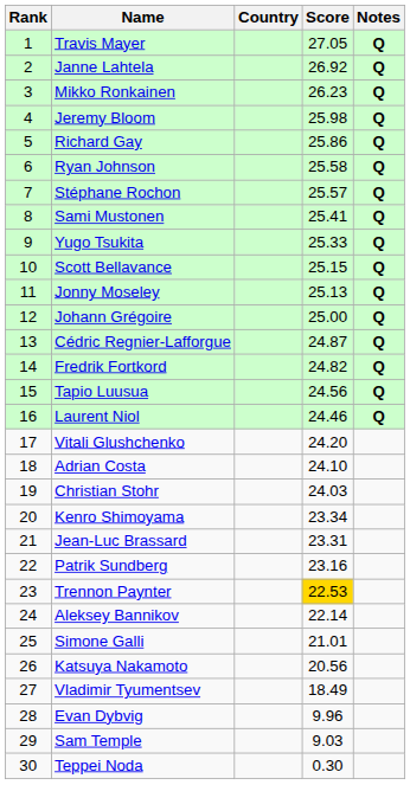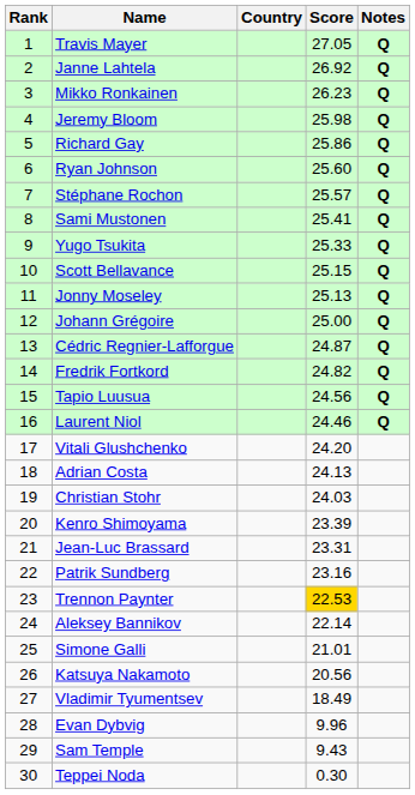Ryan Johnson | Score: 25.58 -> 25.60
Adrian Costa | Score: 24.10 -> 24.13
Kenro Shimoyama | Score: 23.34 -> 23.39
Sam Temple | Score: 9.03 -> 9.43
